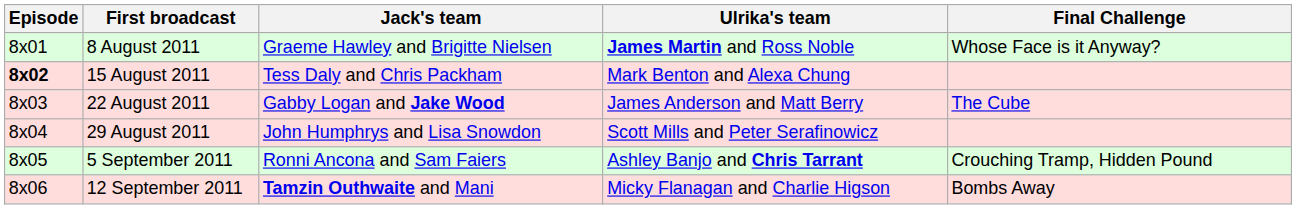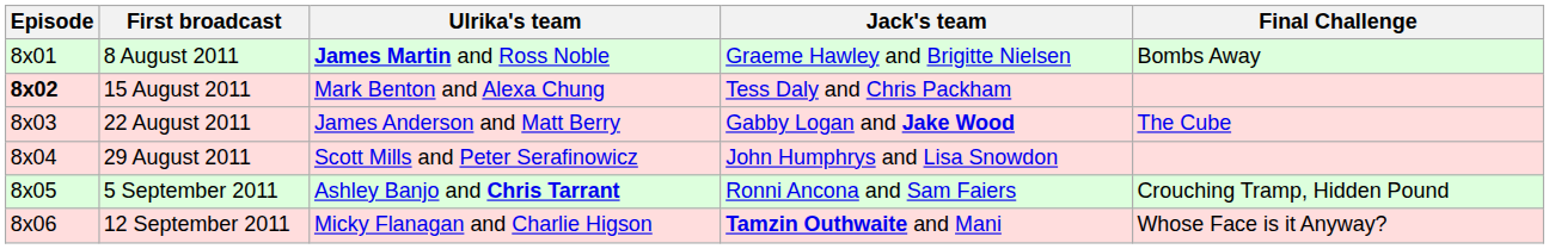columns swapped: Jack's team <-> Ulrika's team
8 August 2011 | Final Challenge: Whose Face is it Anyway? -> Bombs Away
12 September 2011 | Final Challenge: Bombs Away -> Whose Face is it Anyway?
